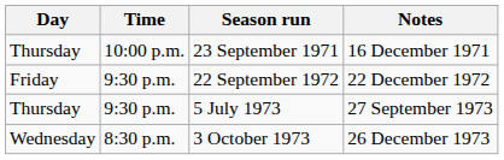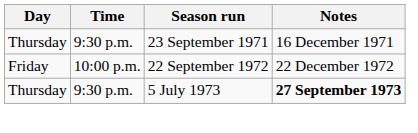23 September 1971 | Time: 10:00 p.m. -> 9:30 p.m.
22 September 1972 | Time: 9:30 p.m. -> 10:00 p.m.
5 July 1973 | Notes: normal -> bold
- row: Wednesday | 8:30 p.m. | 3 October 1973 | 26 December 1973
